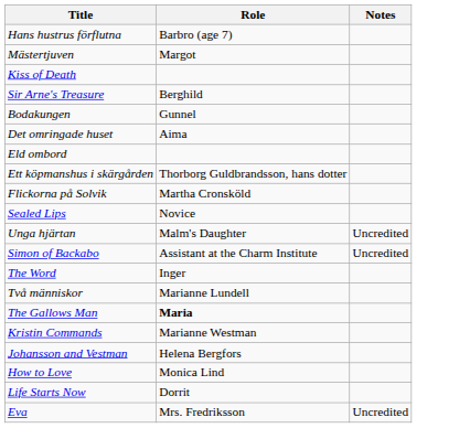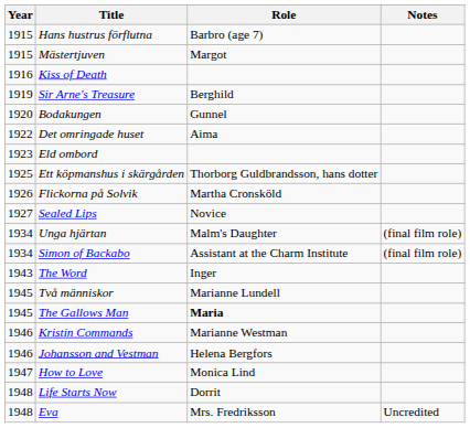+ column: Year | 1915 | 1915 | 1916 | 1919 | 1920 | 1922 | 1923 | 1925 | 1926 | 1927 | 1934 | 1934 | 1943 | 1945 | 1945 | 1946 | 1946 | 1947 | 1948 | 1948
Unga hjärtan | Notes: Uncredited -> (final film role)
Simon of Backabo | Notes: Uncredited -> (final film role)
